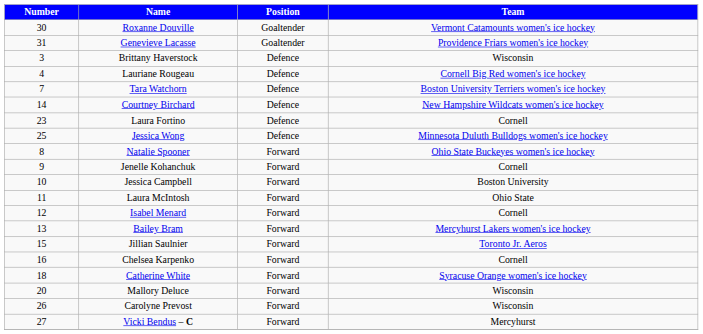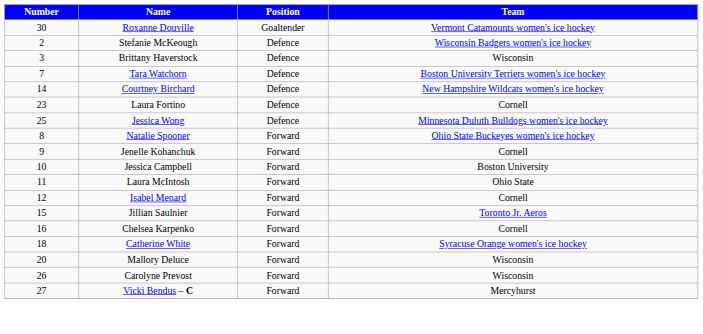- row: 31 | Genevieve Lacasse | Goaltender | Providence Friars women's ice hockey
+ row: 2 | Stefanie McKeough | Defence | Wisconsin Badgers women's ice hockey
- row: 4 | Lauriane Rougeau | Defence | Cornell Big Red women's ice hockey
- row: 13 | Bailey Bram | Forward | Mercyhurst Lakers women's ice hockey
